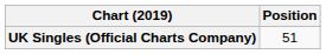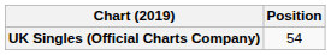UK Singles (Official Charts Company) | Position: 51 -> 54
